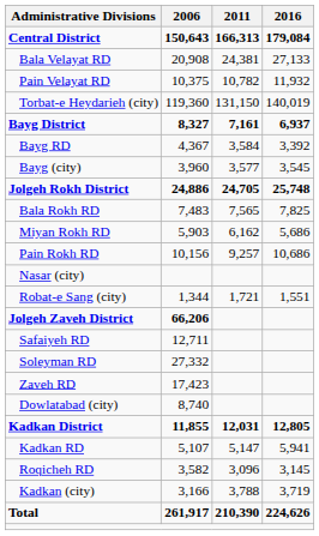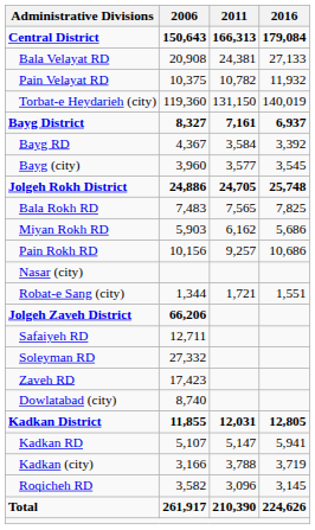rows swapped: Roqicheh RD <-> Kadkan (city)
